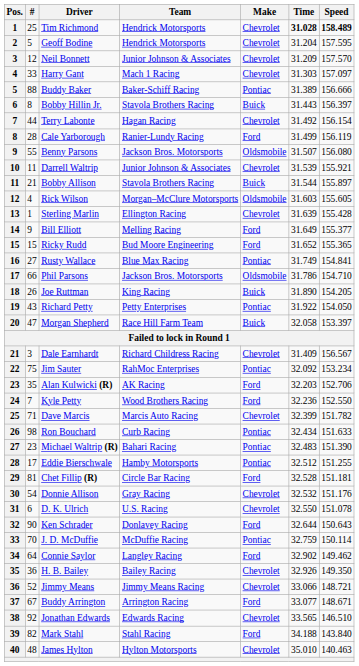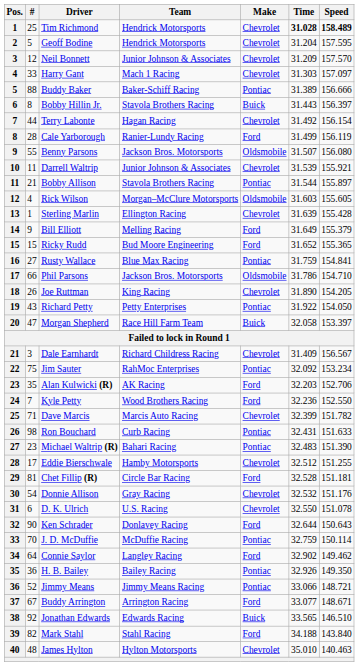Bobby Allison | Make: Buick -> Pontiac
Bill Elliott | Speed: 155.377 -> 155.379
Rusty Wallace | Time: 31.749 -> 31.759
Joe Ruttman | Make: Buick -> Chevrolet
Ron Bouchard | Time: 32.434 -> 32.431
Eddie Bierschwale | Make: Pontiac -> Chevrolet
H. B. Bailey | Make: Chevrolet -> Pontiac
Jimmy Means | Make: Chevrolet -> Pontiac
Jonathan Edwards | Make: Chevrolet -> Buick
